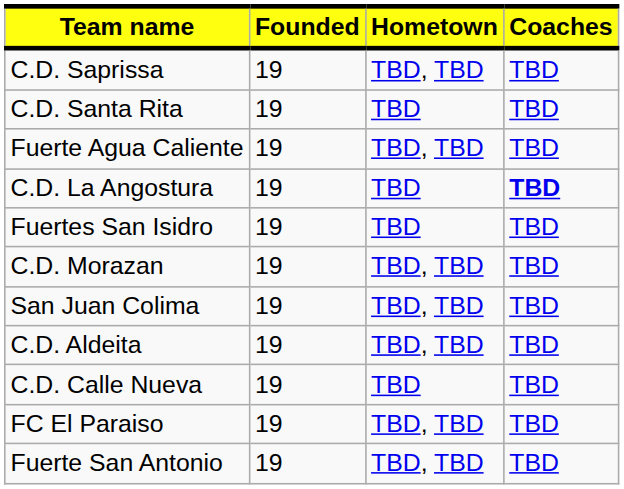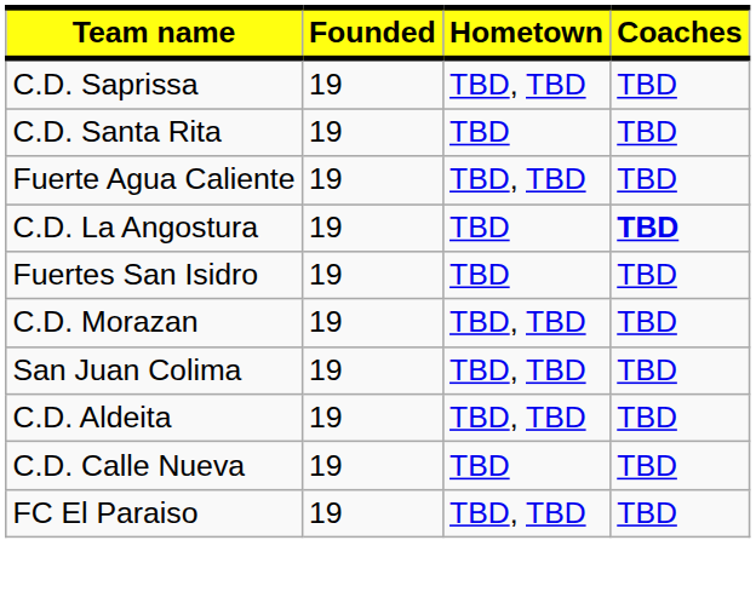- row: Fuerte San Antonio | 19 | TBD, TBD | TBD
